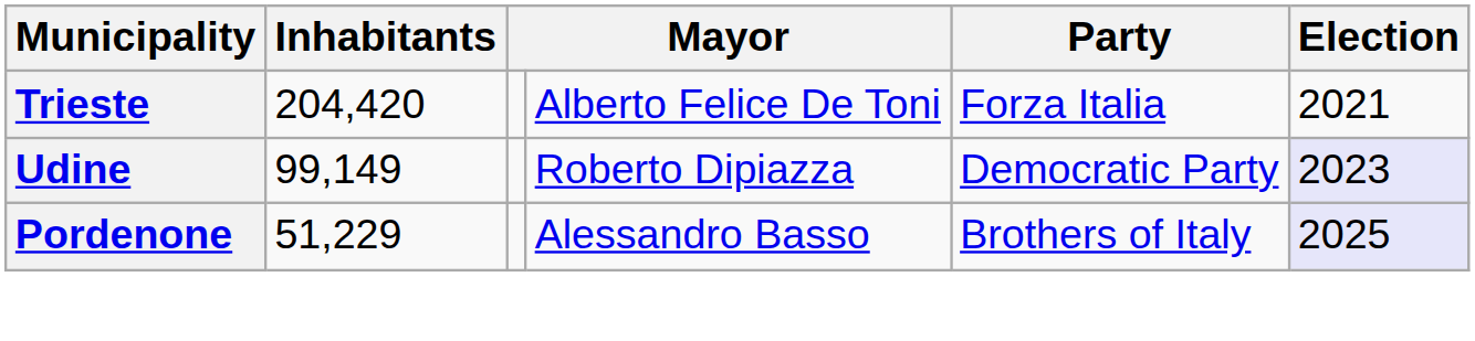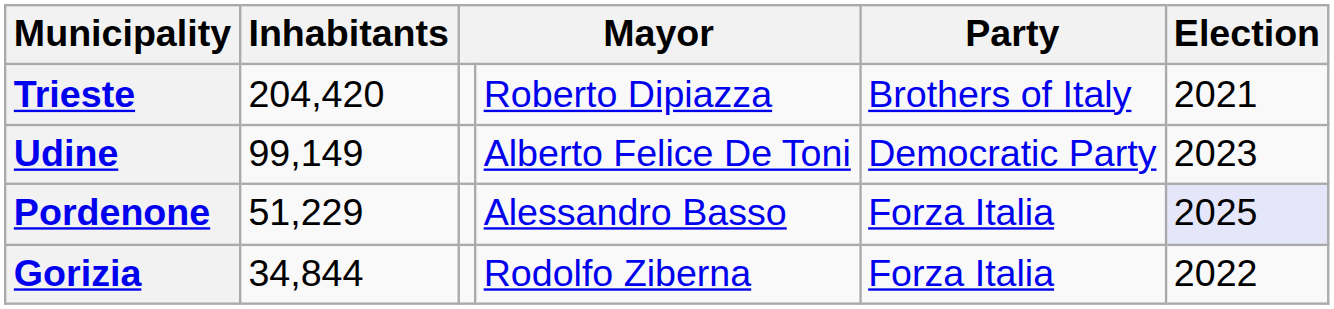Trieste | column 4: Alberto Felice De Toni -> Roberto Dipiazza
Trieste | Party: Forza Italia -> Brothers of Italy
Udine | column 4: Roberto Dipiazza -> Alberto Felice De Toni
Udine | Election: lavender background -> no background
Pordenone | Party: Brothers of Italy -> Forza Italia
+ row: Gorizia | 34,844 | Rodolfo Ziberna | Forza Italia | 2022
